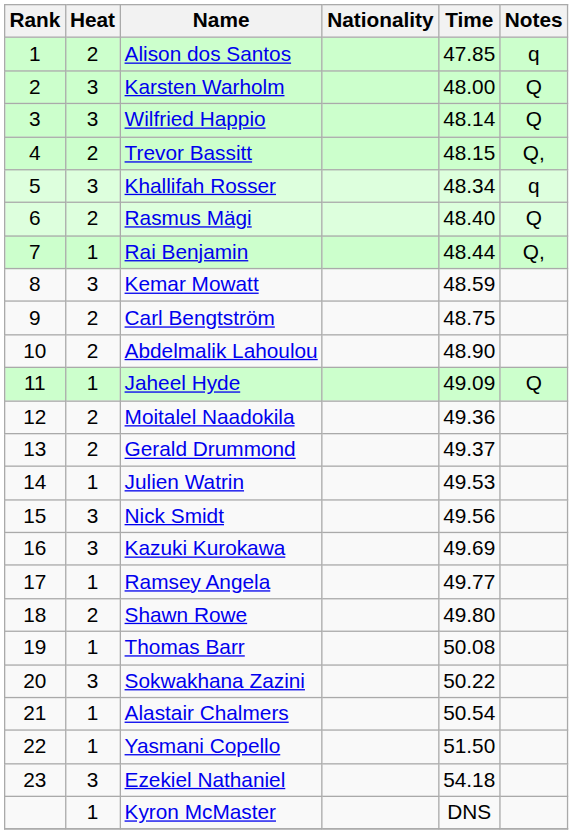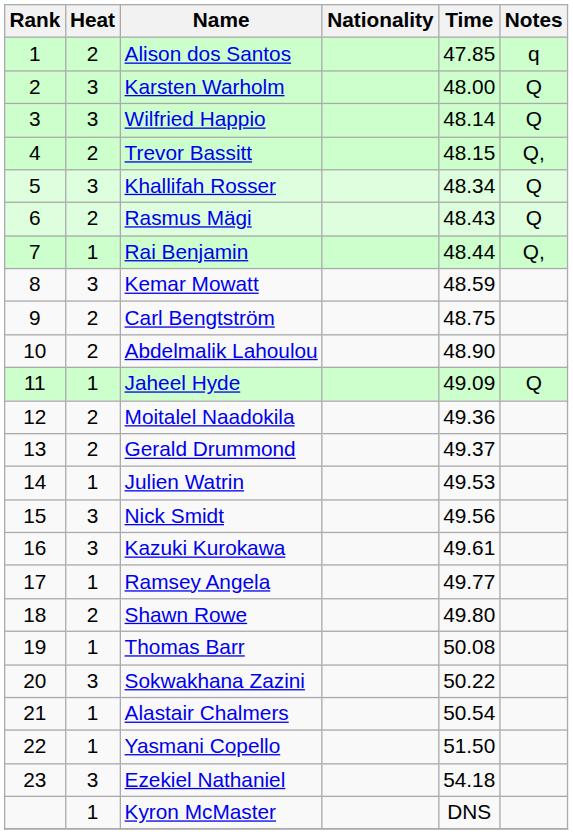Khallifah Rosser | Notes: q -> Q
Rasmus Mägi | Time: 48.40 -> 48.43
Kazuki Kurokawa | Time: 49.69 -> 49.61
